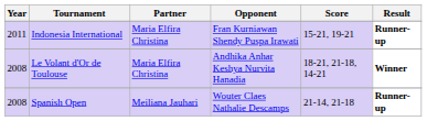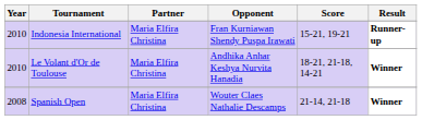Indonesia International | Year: 2011 -> 2010
Le Volant d'Or de Toulouse | Year: 2008 -> 2010
Spanish Open | Partner: Meiliana Jauhari -> Maria Elfira Christina
Spanish Open | Result: Runner-up -> Winner
